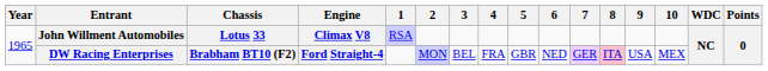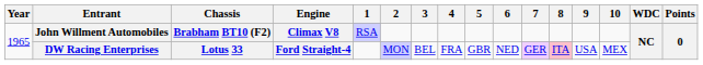John Willment Automobiles | Chassis: Lotus 33 -> Brabham BT10 (F2)
DW Racing Enterprises | Chassis: Brabham BT10 (F2) -> Lotus 33
